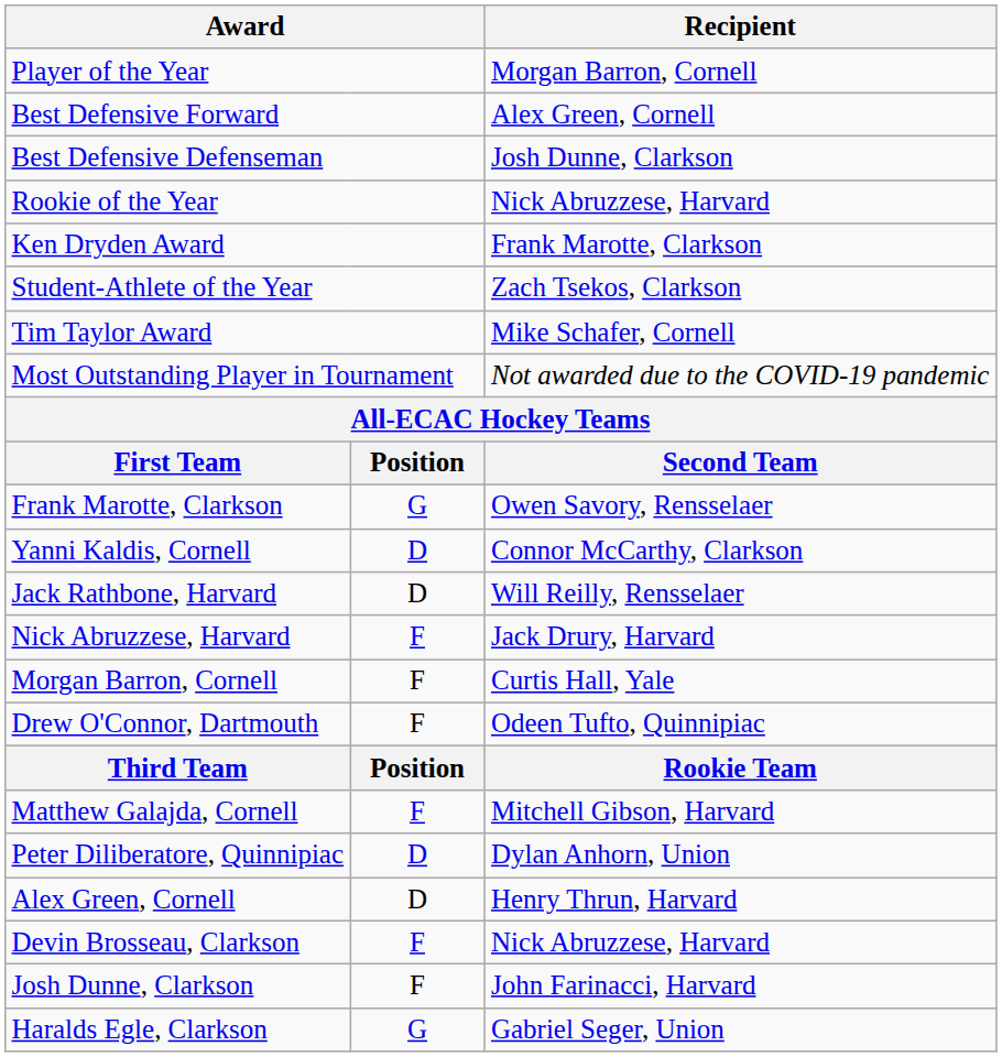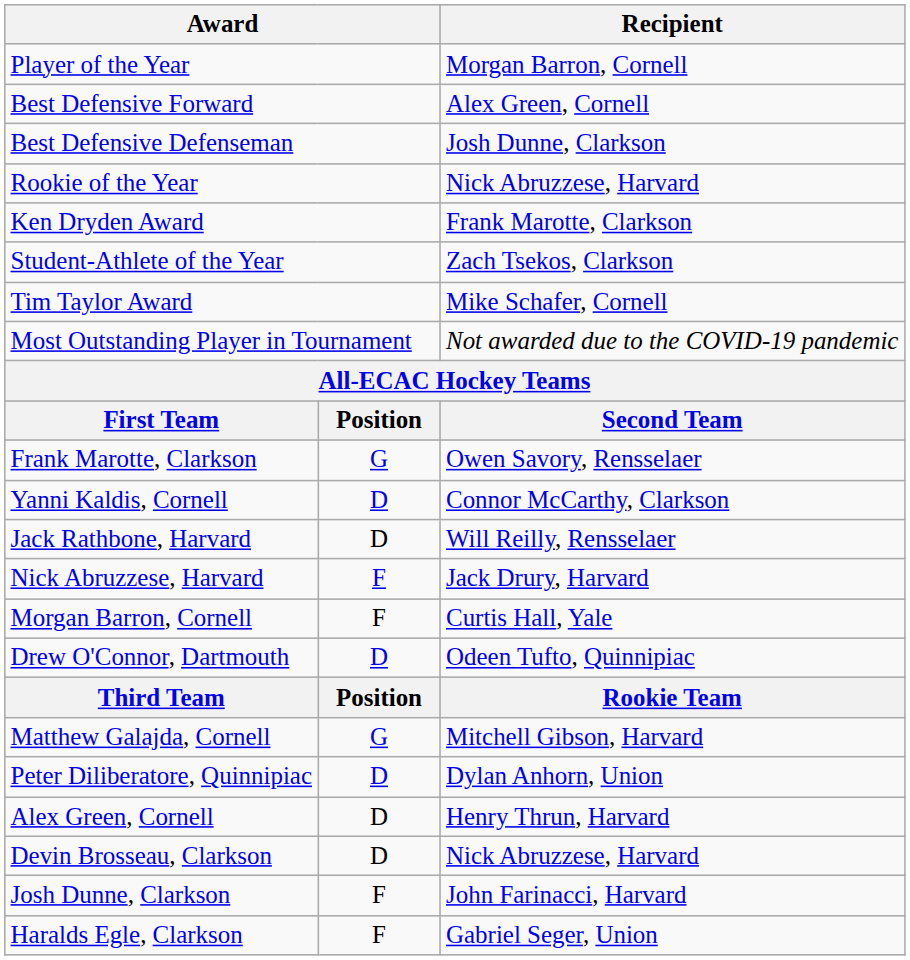Drew O'Connor, Dartmouth | column 2: F -> D
Matthew Galajda, Cornell | column 2: F -> G
Devin Brosseau, Clarkson | column 2: F -> D
Haralds Egle, Clarkson | column 2: G -> F
